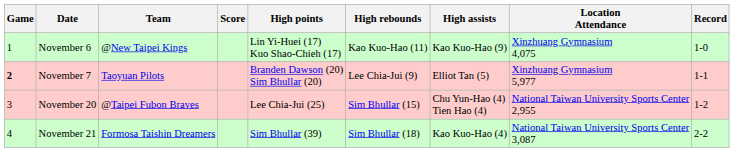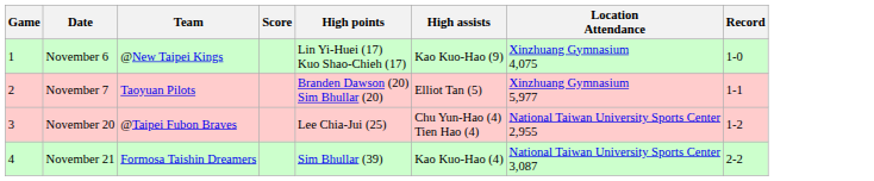- column: High rebounds | Kao Kuo-Hao (11) | Lee Chia-Jui (9) | Sim Bhullar (15) | Sim Bhullar (18)
November 7 | Game: bold -> normal
